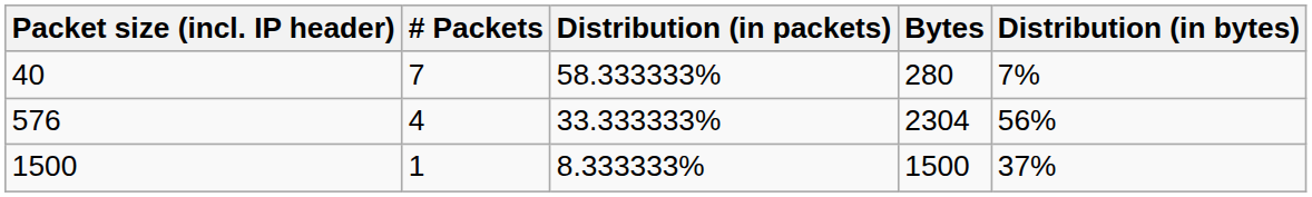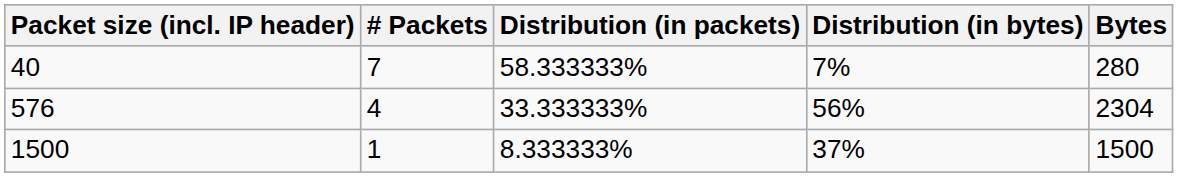columns swapped: Bytes <-> Distribution (in bytes)
